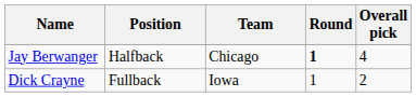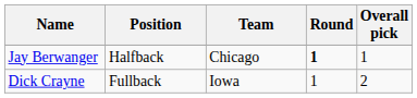Jay Berwanger | Overall pick: 4 -> 1
